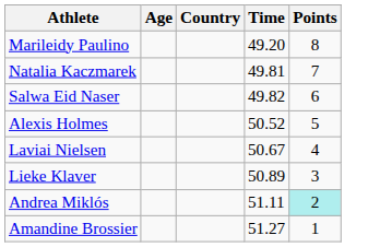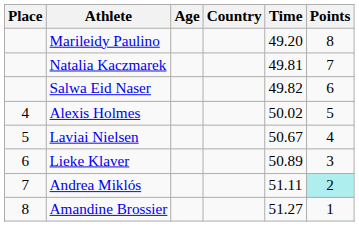+ column: Place | 4 | 5 | 6 | 7 | 8
Alexis Holmes | Time: 50.52 -> 50.02
